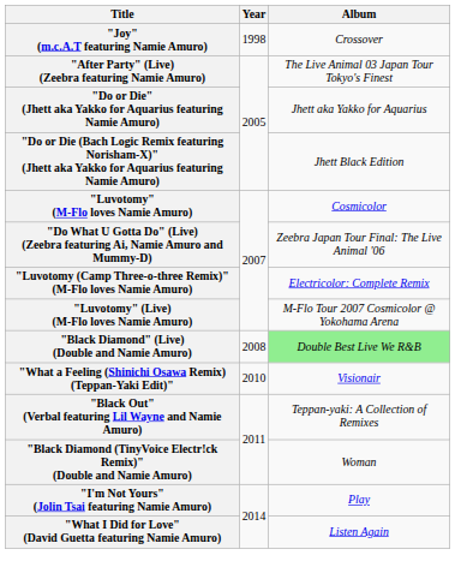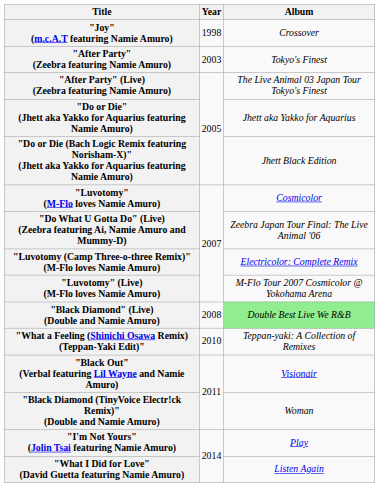+ row: "After Party" (Zeebra featuring Namie Amuro) | 2003 | Tokyo's Finest
"What a Feeling (Shinichi Osawa Remix) (Teppan-Yaki Edit)" | Album: Visionair -> Teppan-yaki: A Collection of Remixes
"Black Out" (Verbal featuring Lil Wayne and Namie Amuro) | Album: Teppan-yaki: A Collection of Remixes -> Visionair
